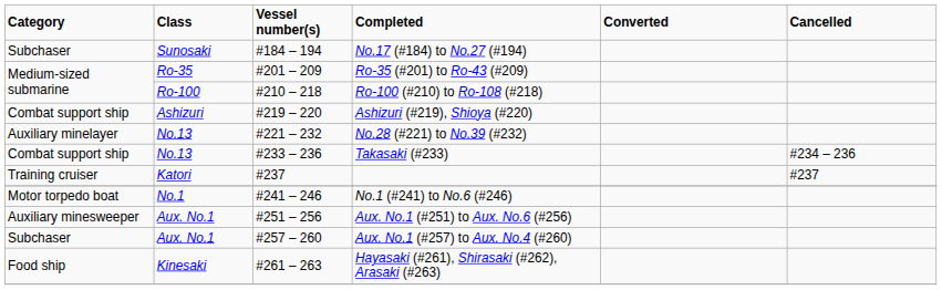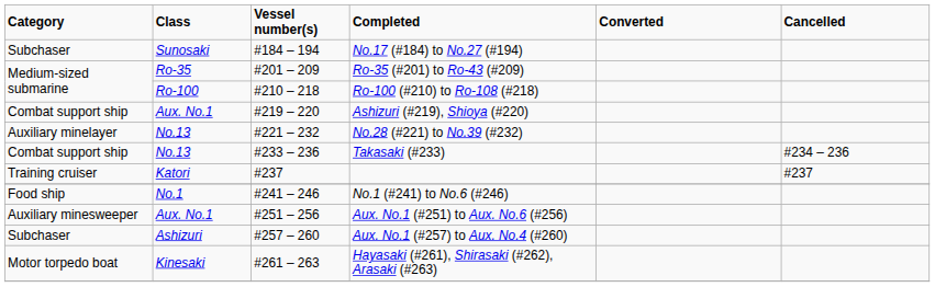Ashizuri (#219), Shioya (#220) | Class: Ashizuri -> Aux. No.1
No.1 (#241) to No.6 (#246) | Category: Motor torpedo boat -> Food ship
Aux. No.1 (#257) to Aux. No.4 (#260) | Class: Aux. No.1 -> Ashizuri
Hayasaki (#261), Shirasaki (#262), Arasaki (#263) | Category: Food ship -> Motor torpedo boat
